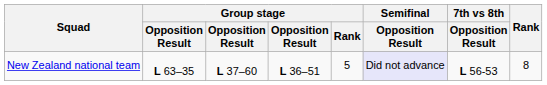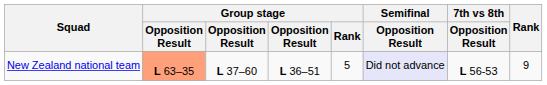New Zealand national team | column 2: no background -> lightsalmon background
New Zealand national team | Rank: 8 -> 9
